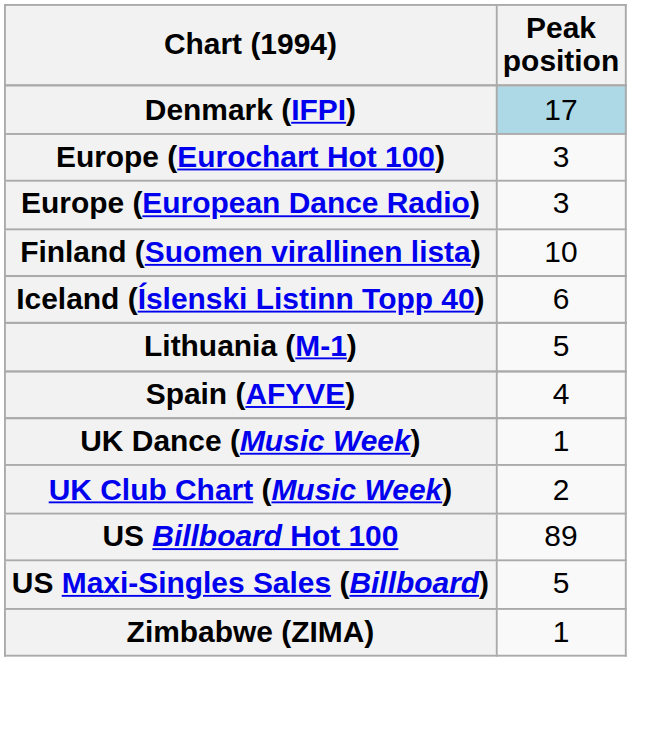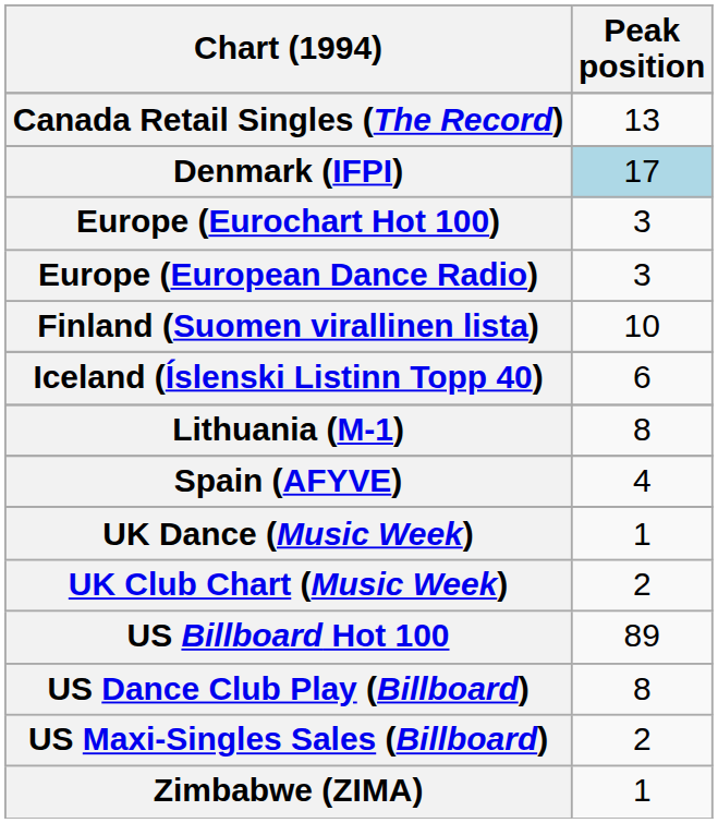+ row: Canada Retail Singles (The Record) | 13
Lithuania (M-1) | Peak position: 5 -> 8
+ row: US Dance Club Play (Billboard) | 8
US Maxi-Singles Sales (Billboard) | Peak position: 5 -> 2
